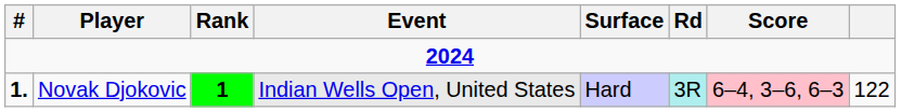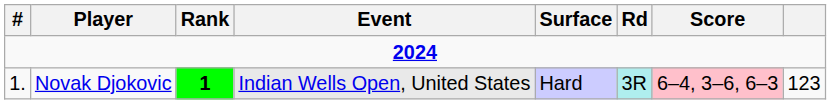Novak Djokovic | #: bold -> normal
Novak Djokovic | column 8: 122 -> 123
